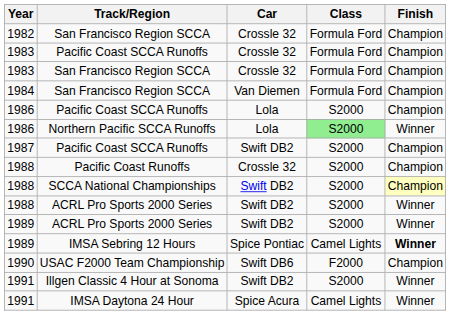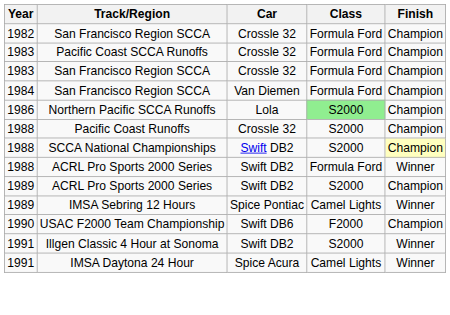- row: 1986 | Pacific Coast SCCA Runoffs | Lola | S2000 | Champion
Northern Pacific SCCA Runoffs | Finish: Winner -> Champion
- row: 1987 | Pacific Coast SCCA Runoffs | Swift DB2 | S2000 | Champion
1988 / ACRL Pro Sports 2000 Series | Class: S2000 -> Formula Ford
1989 / ACRL Pro Sports 2000 Series | Finish: Winner -> Champion
IMSA Sebring 12 Hours | Finish: bold -> normal
